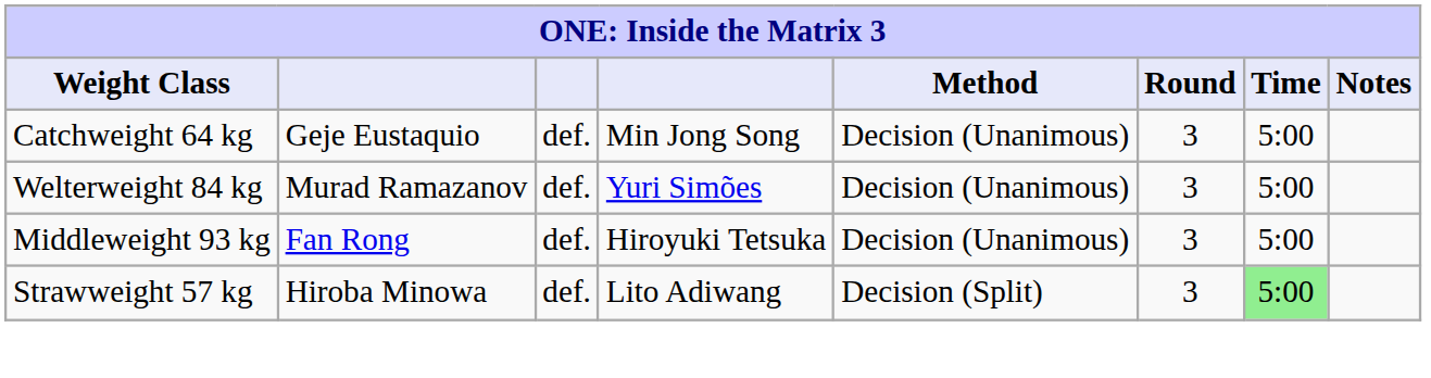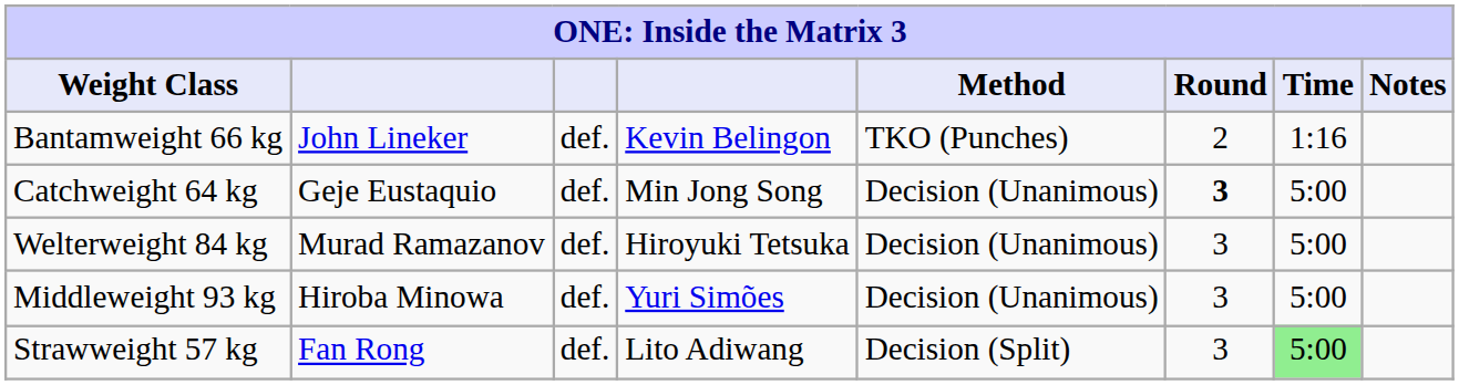+ row: Bantamweight 66 kg | John Lineker | def. | Kevin Belingon | TKO (Punches) | 2 | 1:16
Catchweight 64 kg | Round: normal -> bold
Welterweight 84 kg | column 4: Yuri Simões -> Hiroyuki Tetsuka
Middleweight 93 kg | column 2: Fan Rong -> Hiroba Minowa
Middleweight 93 kg | column 4: Hiroyuki Tetsuka -> Yuri Simões
Strawweight 57 kg | column 2: Hiroba Minowa -> Fan Rong
